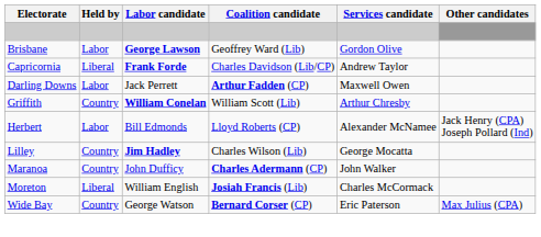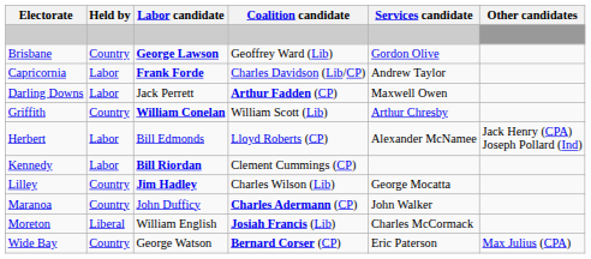Brisbane | Held by: Labor -> Country
Capricornia | Held by: Liberal -> Labor
+ row: Kennedy | Labor | Bill Riordan | Clement Cummings (CP)
